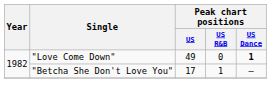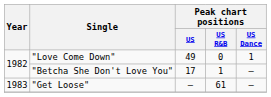"Love Come Down" | Peak chart positions / US Dance: bold -> normal
+ row: 1983 | "Get Loose" | — | 61 | —
